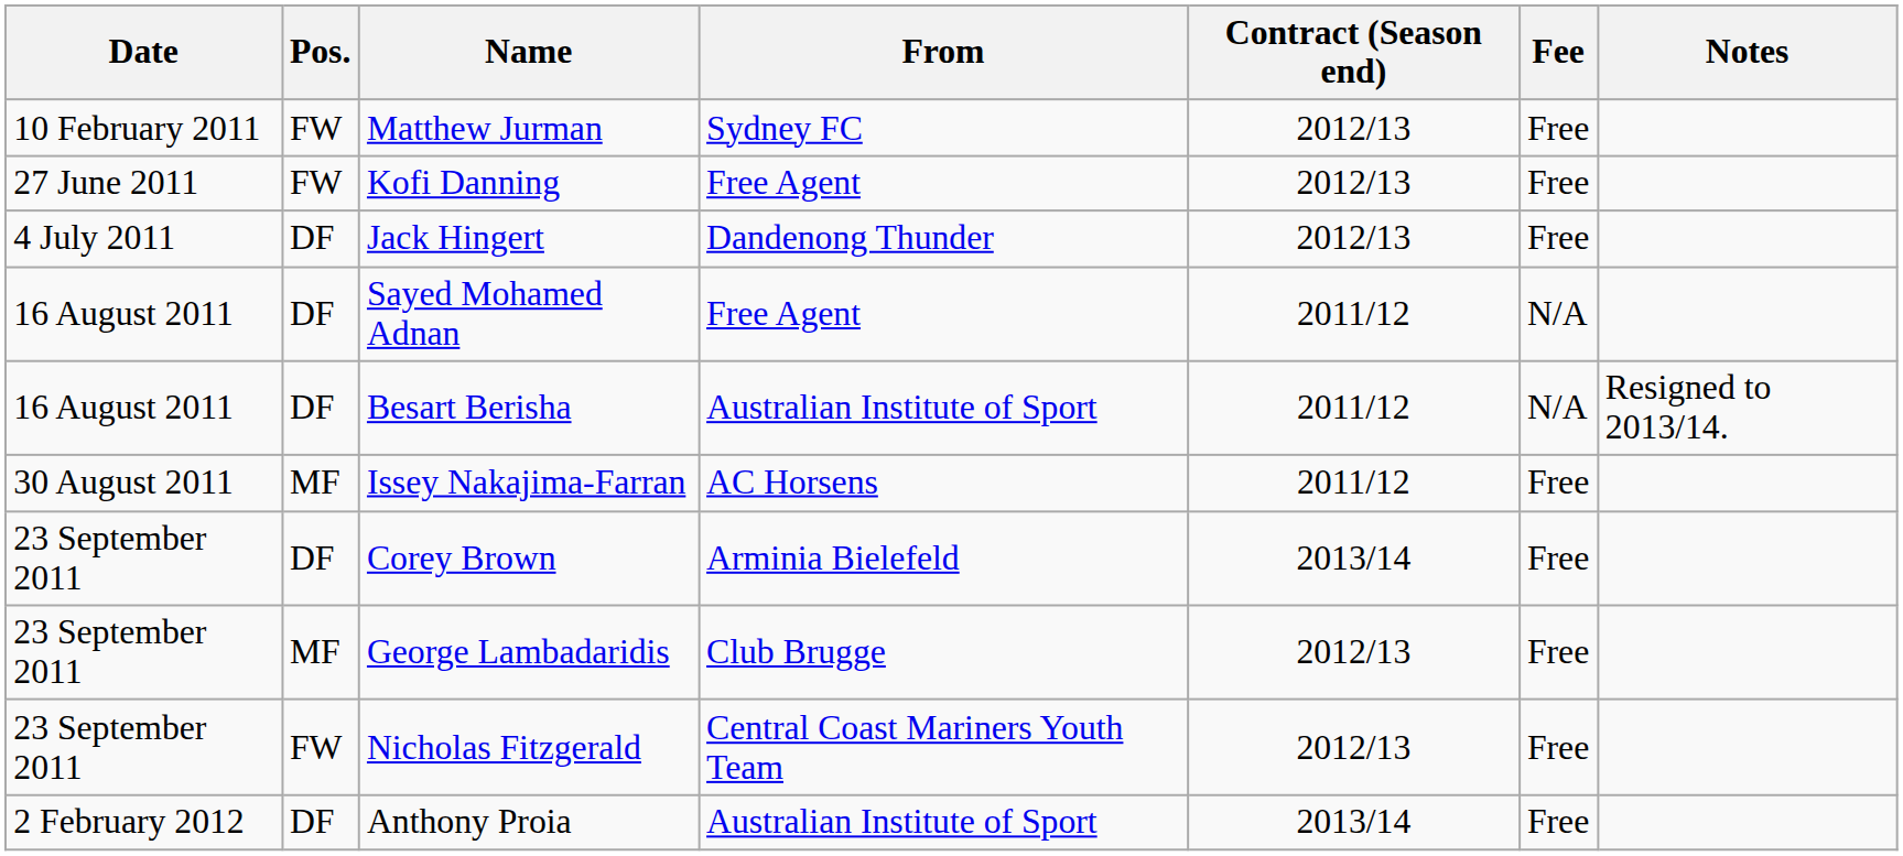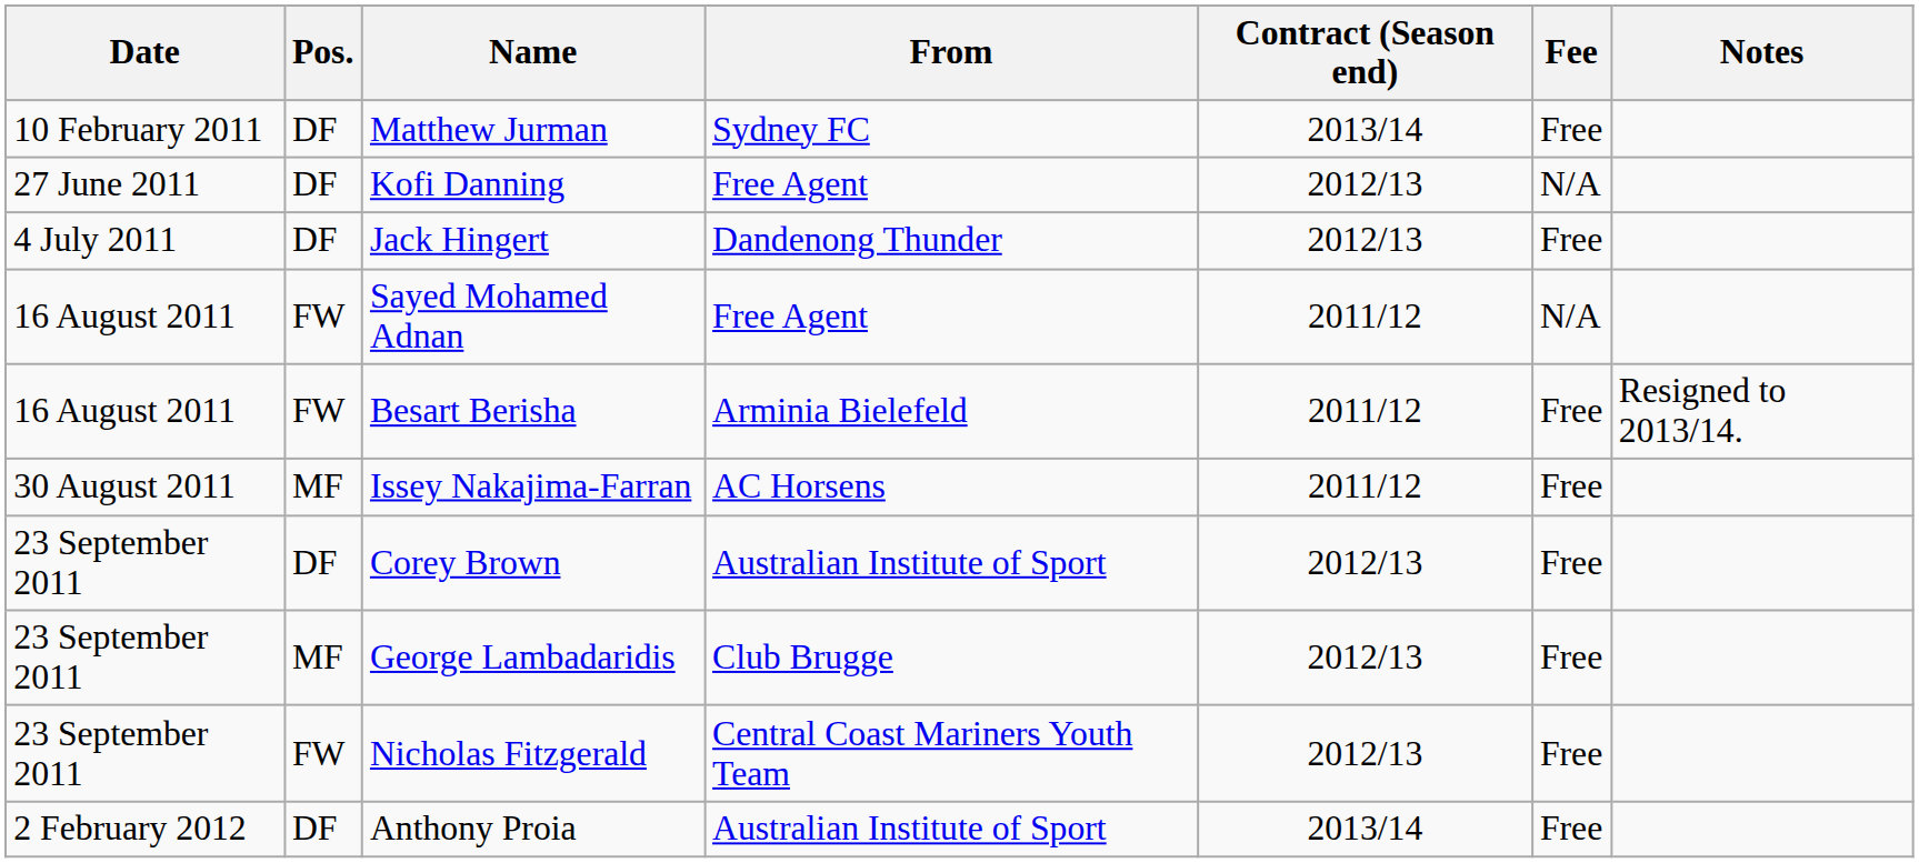Matthew Jurman | Pos.: FW -> DF
Matthew Jurman | Contract (Season end): 2012/13 -> 2013/14
Kofi Danning | Pos.: FW -> DF
Kofi Danning | Fee: Free -> N/A
Sayed Mohamed Adnan | Pos.: DF -> FW
Besart Berisha | Pos.: DF -> FW
Besart Berisha | From: Australian Institute of Sport -> Arminia Bielefeld
Besart Berisha | Fee: N/A -> Free
Corey Brown | From: Arminia Bielefeld -> Australian Institute of Sport
Corey Brown | Contract (Season end): 2013/14 -> 2012/13
